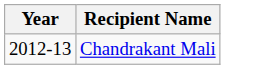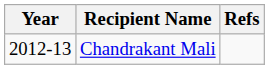+ column: Refs
